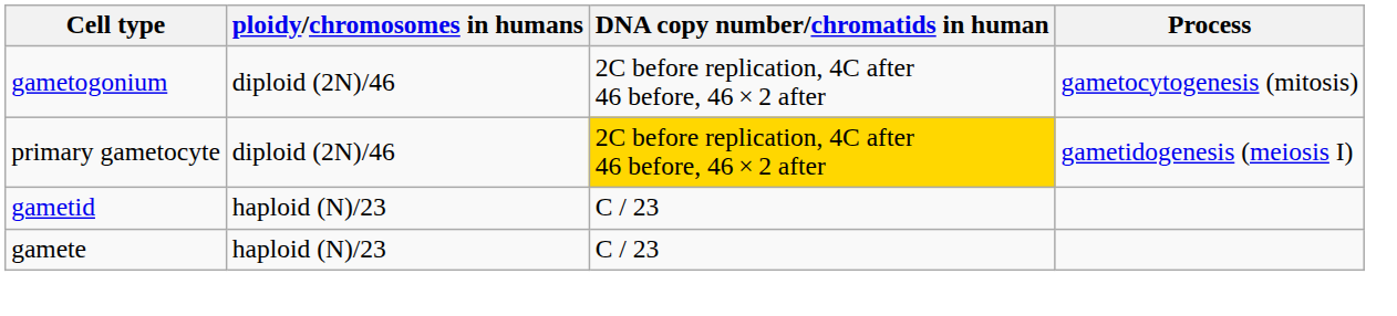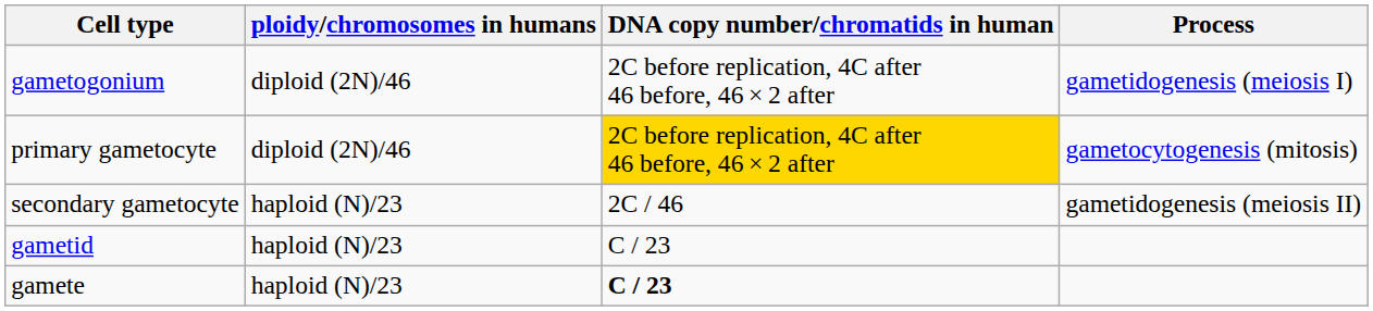gametogonium | Process: gametocytogenesis (mitosis) -> gametidogenesis (meiosis I)
primary gametocyte | Process: gametidogenesis (meiosis I) -> gametocytogenesis (mitosis)
+ row: secondary gametocyte | haploid (N)/23 | 2C / 46 | gametidogenesis (meiosis II)
gamete | DNA copy number/chromatids in human: normal -> bold
